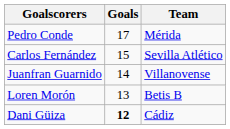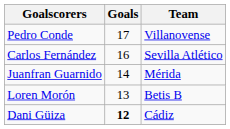Pedro Conde | Team: Mérida -> Villanovense
Carlos Fernández | Goals: 15 -> 16
Juanfran Guarnido | Team: Villanovense -> Mérida
